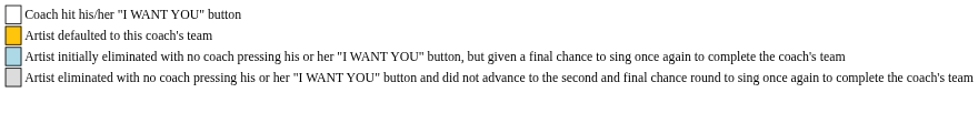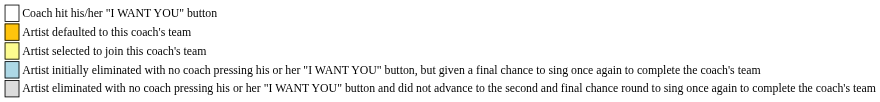+ row: Artist selected to join this coach's team
